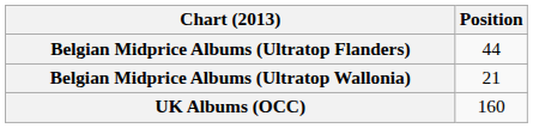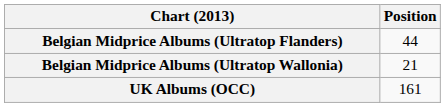UK Albums (OCC) | Position: 160 -> 161
